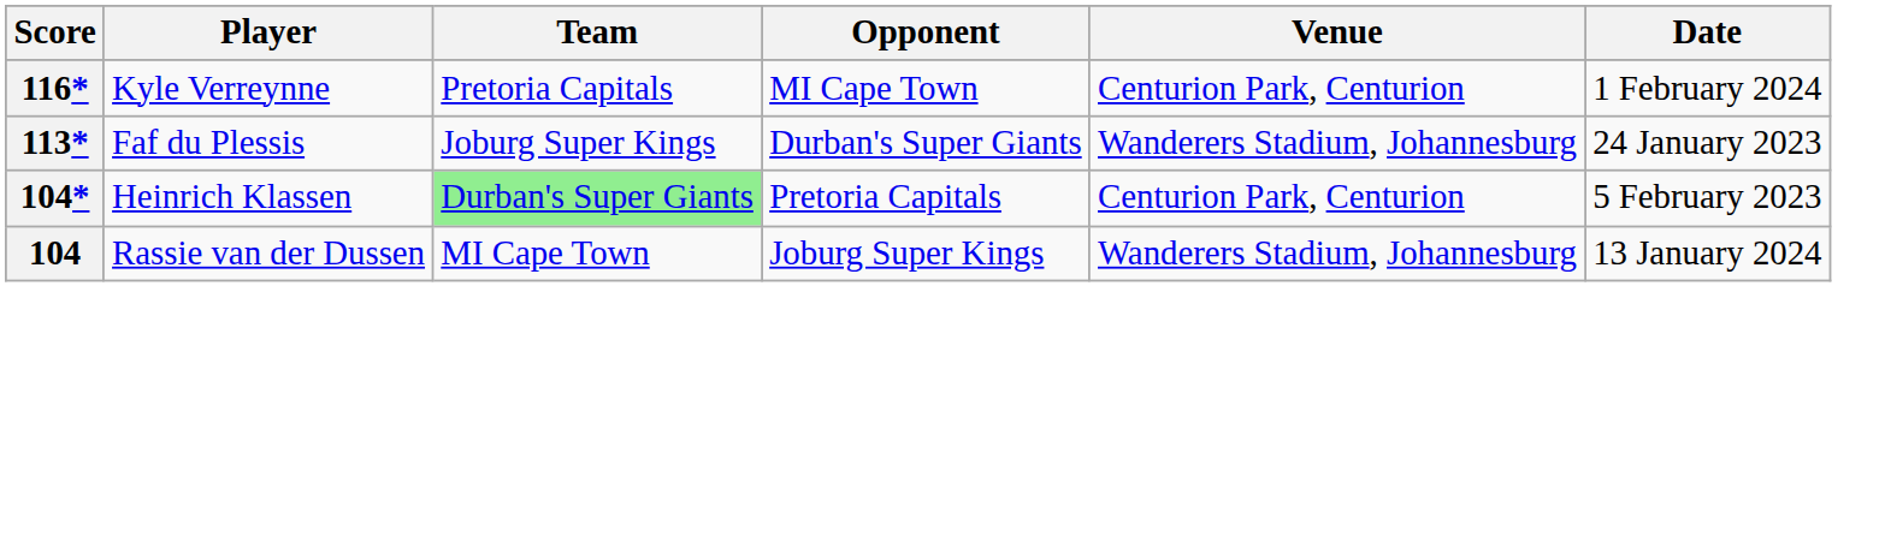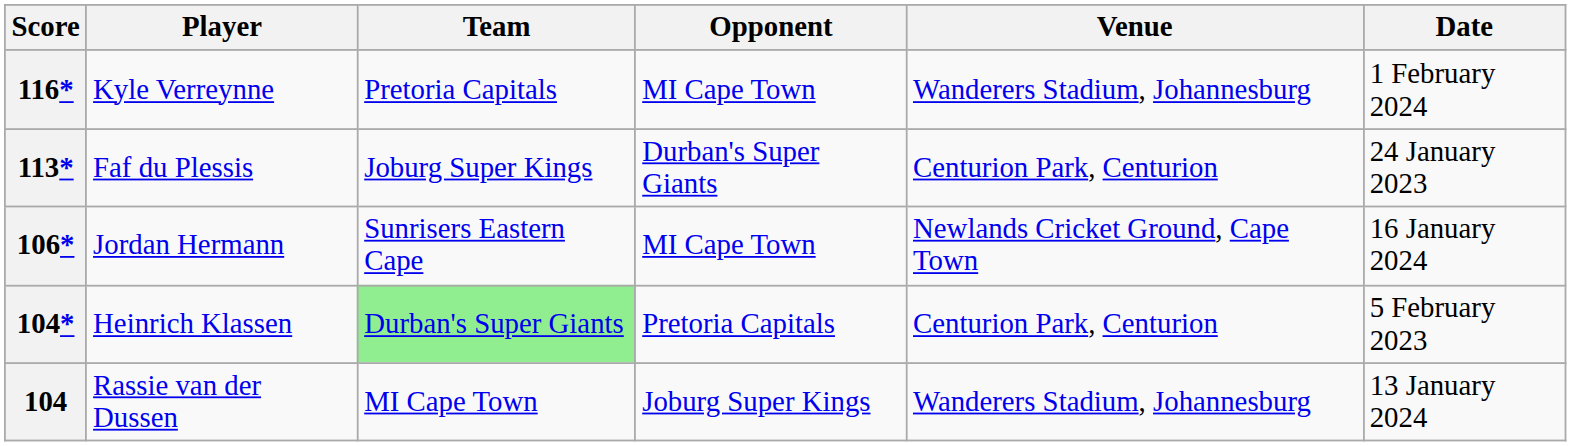116* | Venue: Centurion Park, Centurion -> Wanderers Stadium, Johannesburg
113* | Venue: Wanderers Stadium, Johannesburg -> Centurion Park, Centurion
+ row: 106* | Jordan Hermann | Sunrisers Eastern Cape | MI Cape Town | Newlands Cricket Ground, Cape Town | 16 January 2024
